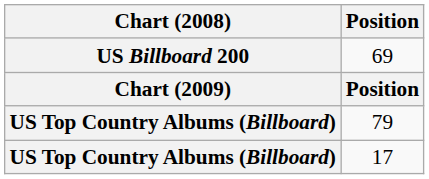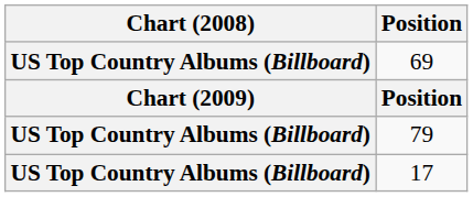69 | Chart (2008): US Billboard 200 -> US Top Country Albums (Billboard)
